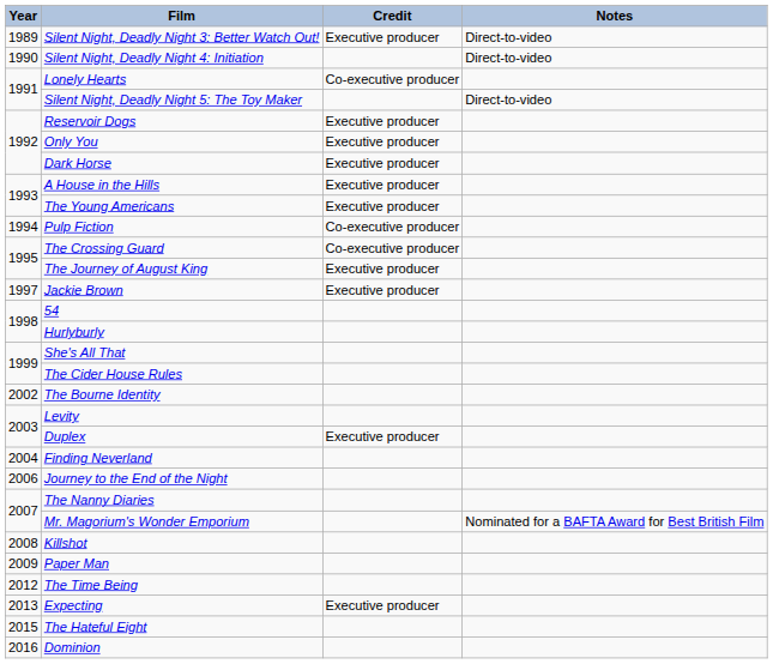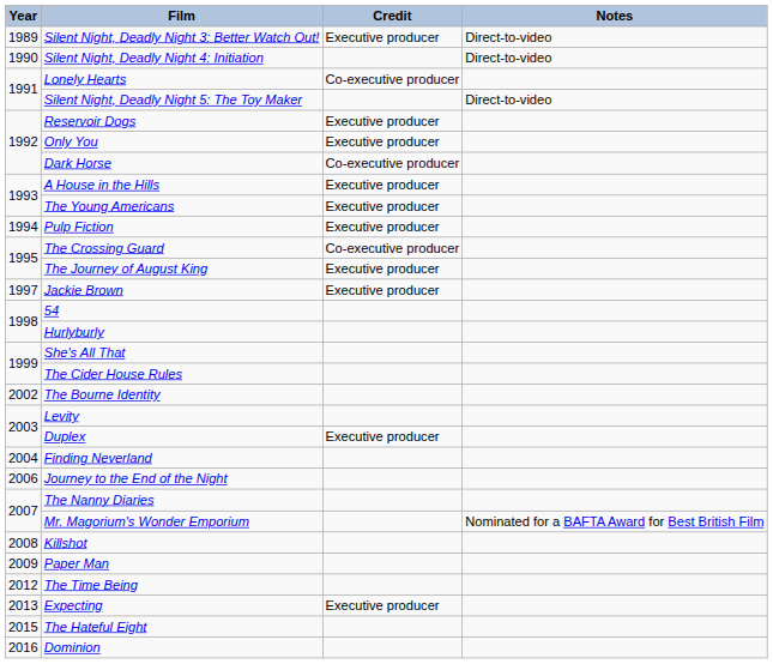Dark Horse | Credit: Executive producer -> Co-executive producer
Pulp Fiction | Credit: Co-executive producer -> Executive producer
